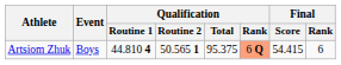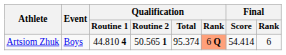Artsiom Zhuk | Qualification / Total: 95.375 -> 95.374
Artsiom Zhuk | Final / Score: 54.415 -> 54.414
